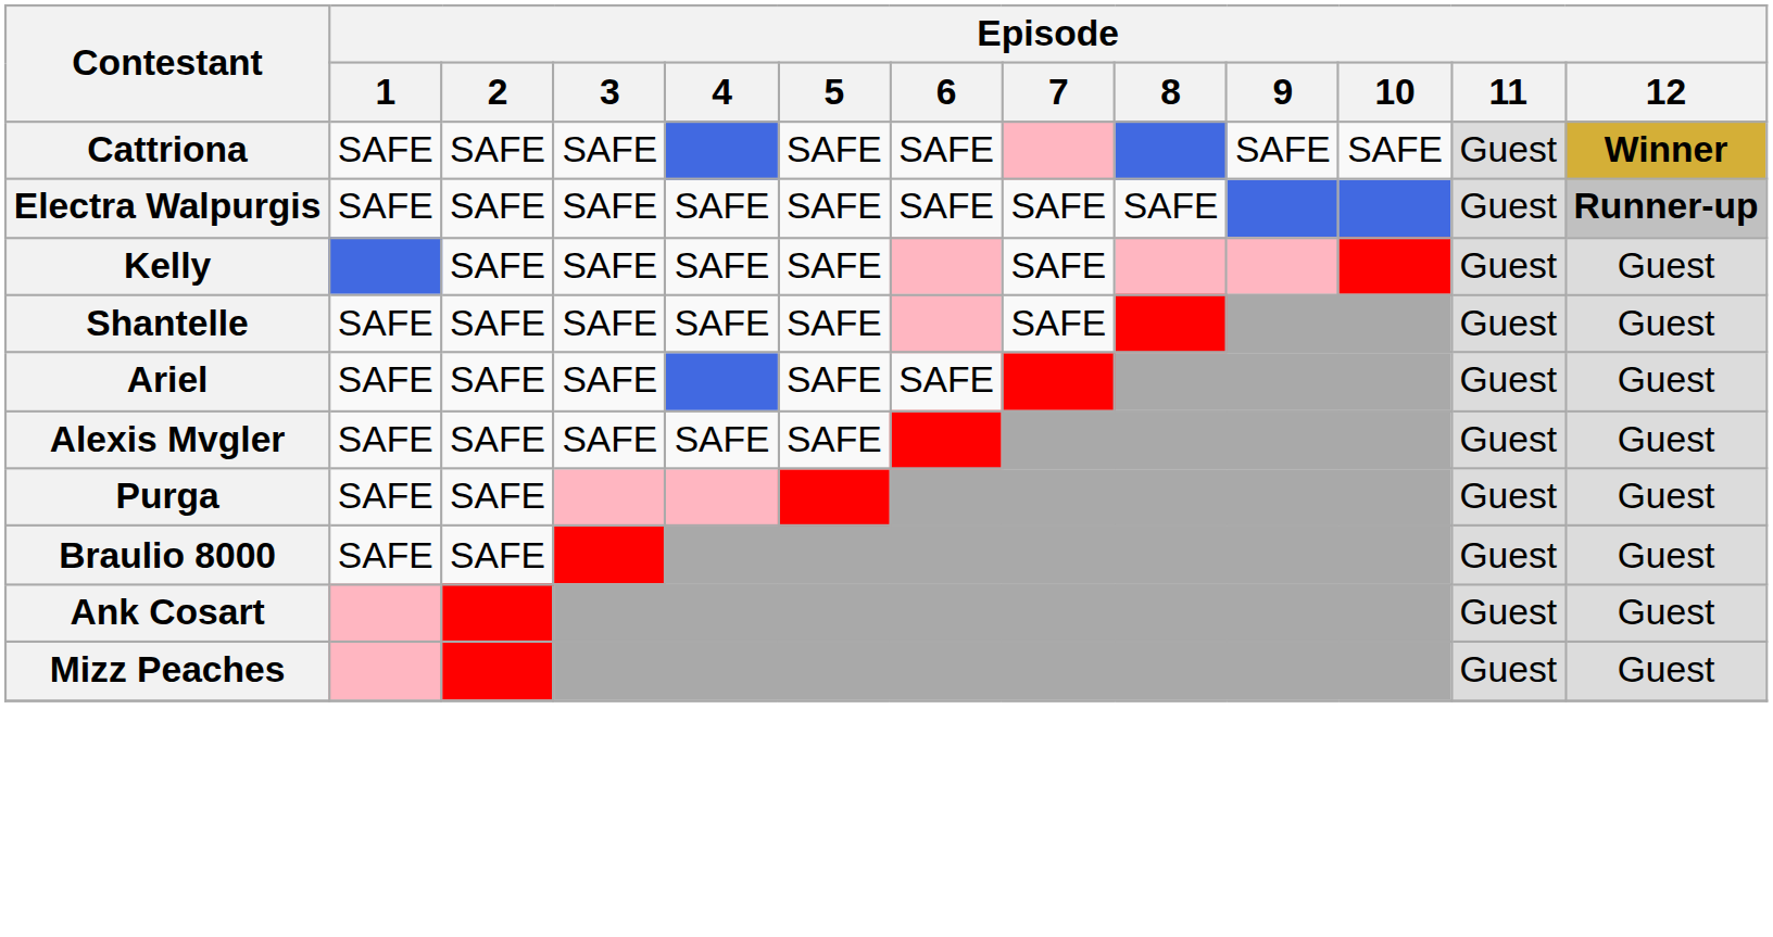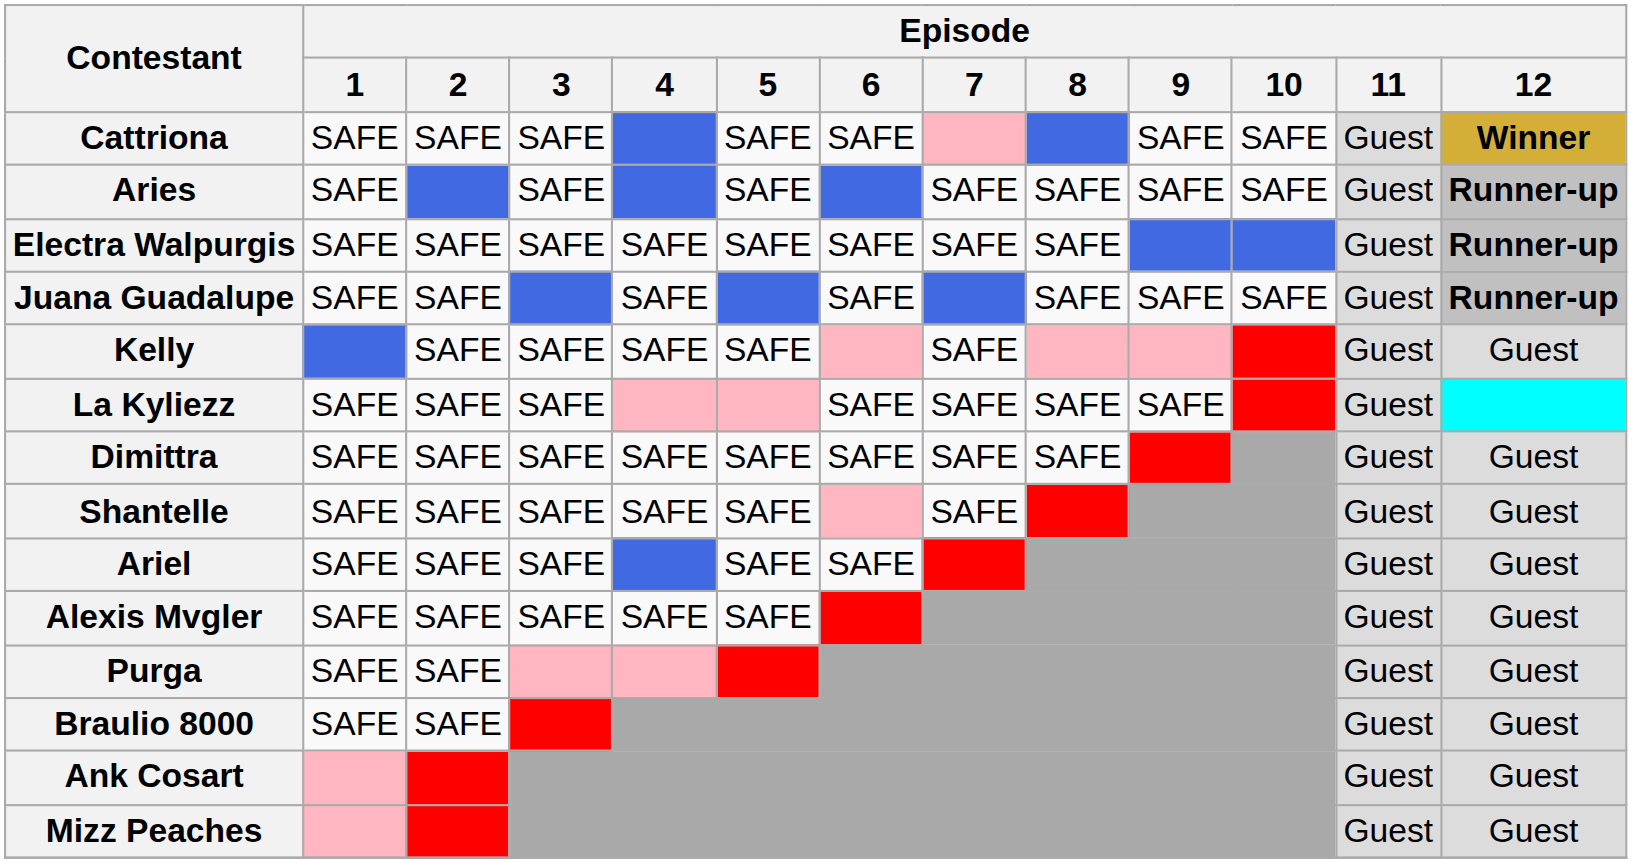+ row: Aries | SAFE | SAFE | SAFE | SAFE | SAFE | SAFE | SAFE | Guest | Runner-up
+ row: Juana Guadalupe | SAFE | SAFE | SAFE | SAFE | SAFE | SAFE | SAFE | Guest | Runner-up
+ row: La Kyliezz | SAFE | SAFE | SAFE | SAFE | SAFE | SAFE | SAFE | Guest
+ row: Dimittra | SAFE | SAFE | SAFE | SAFE | SAFE | SAFE | SAFE | SAFE | Guest | Guest
